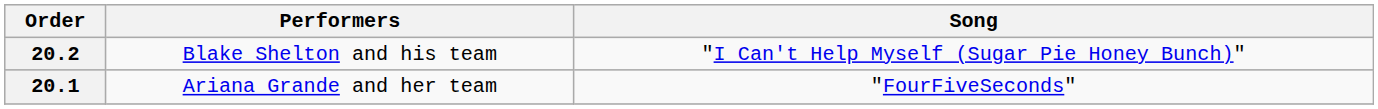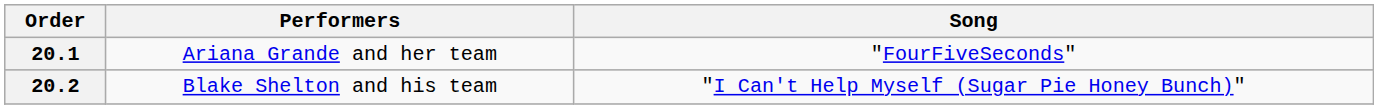rows swapped: 20.1 <-> 20.2
